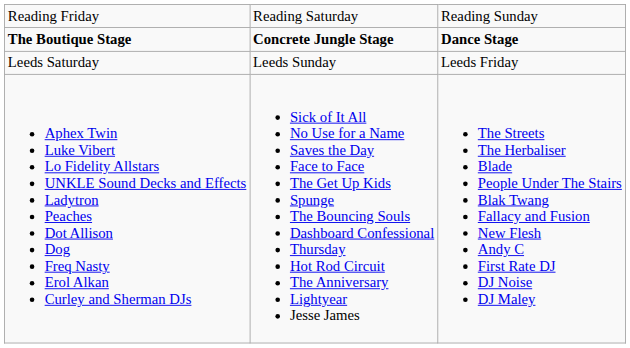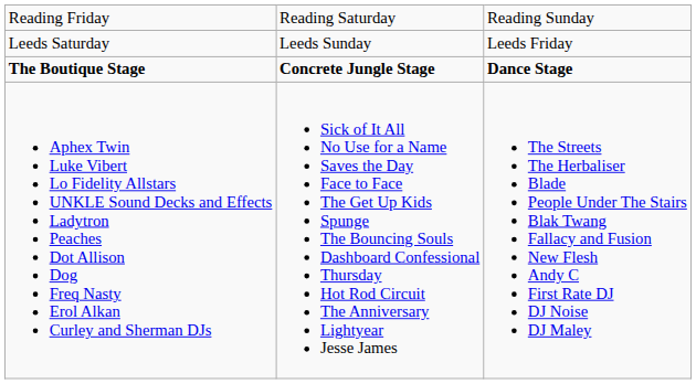rows swapped: Leeds Saturday <-> The Boutique Stage
